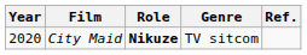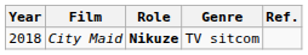City Maid | Year: 2020 -> 2018
